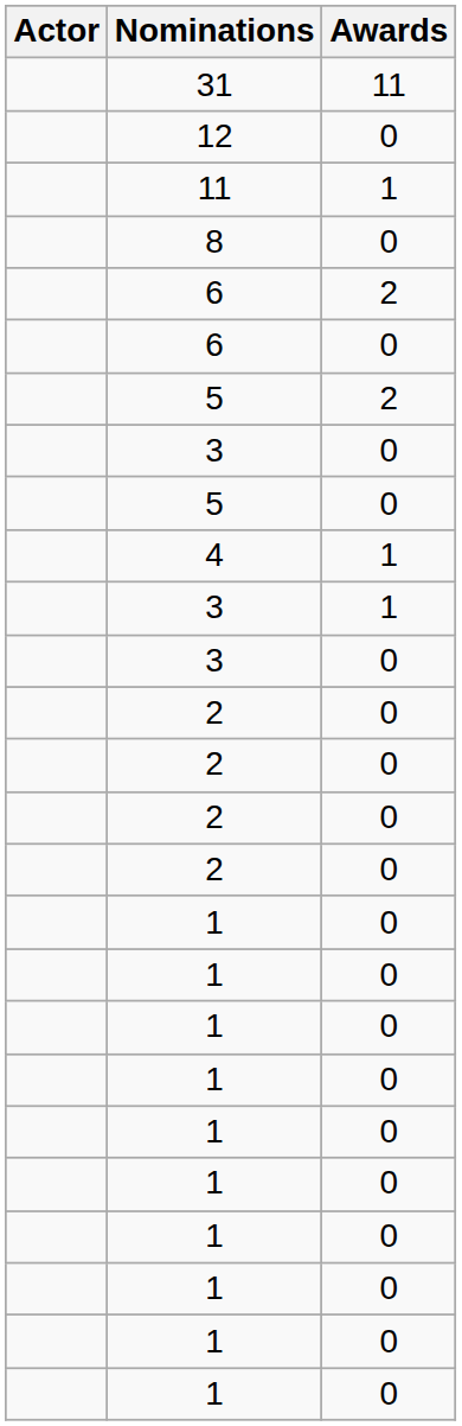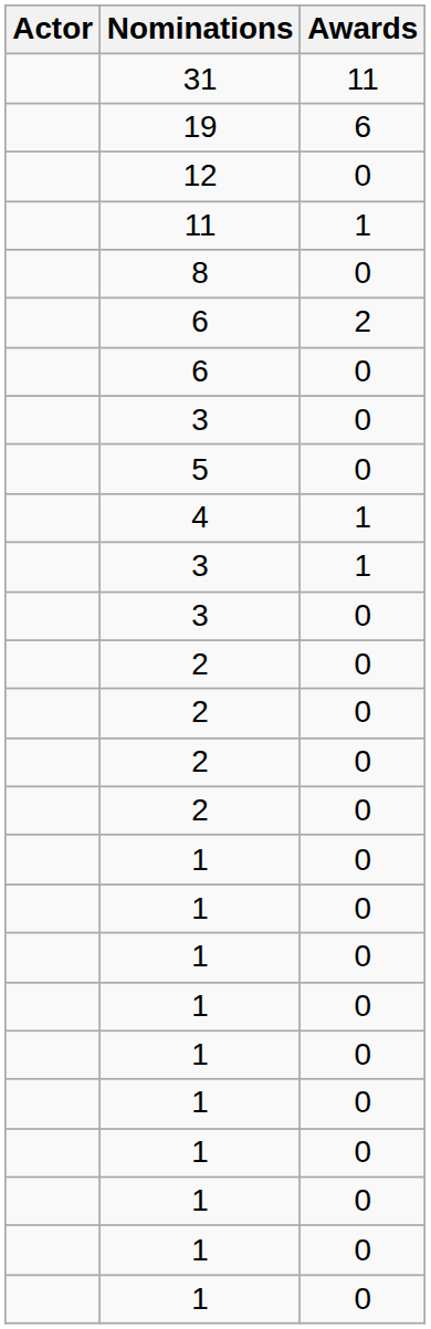+ row: 19 | 6
- row: 5 | 2
